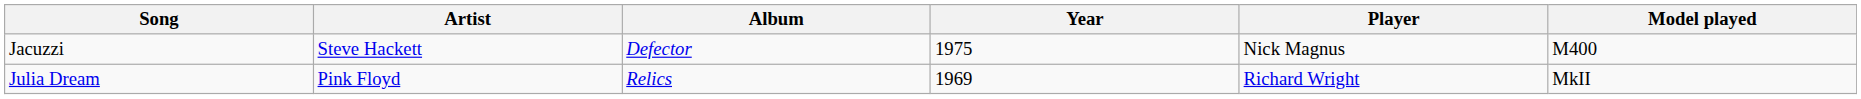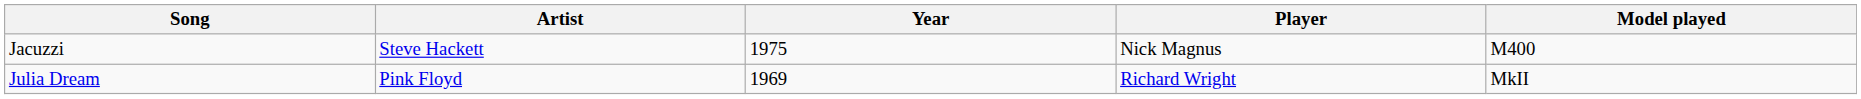- column: Album | Defector | Relics
